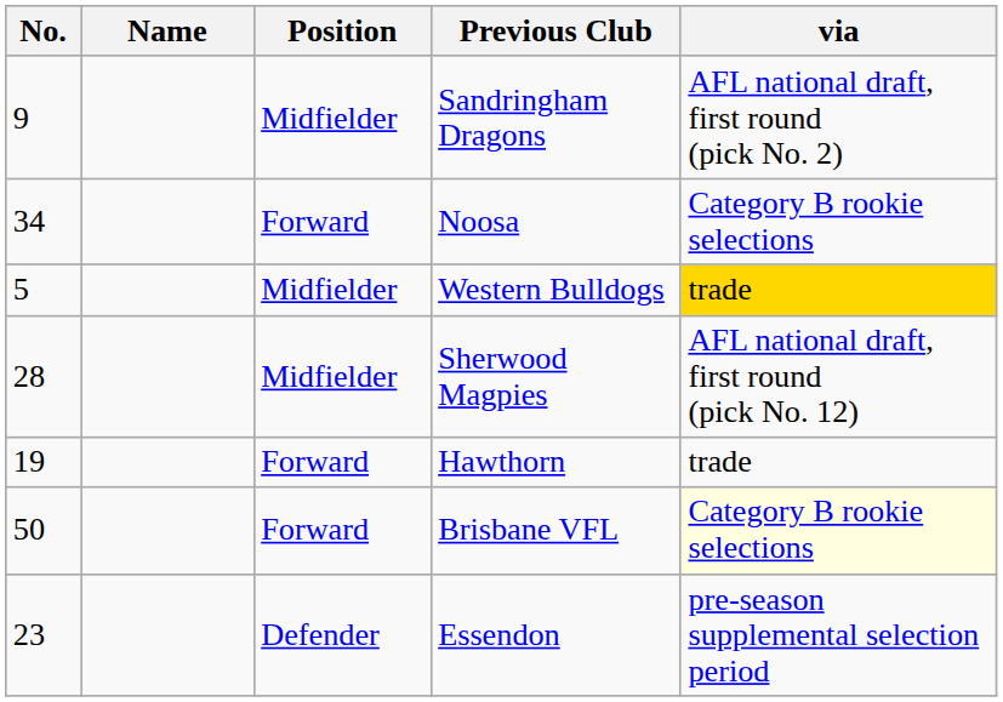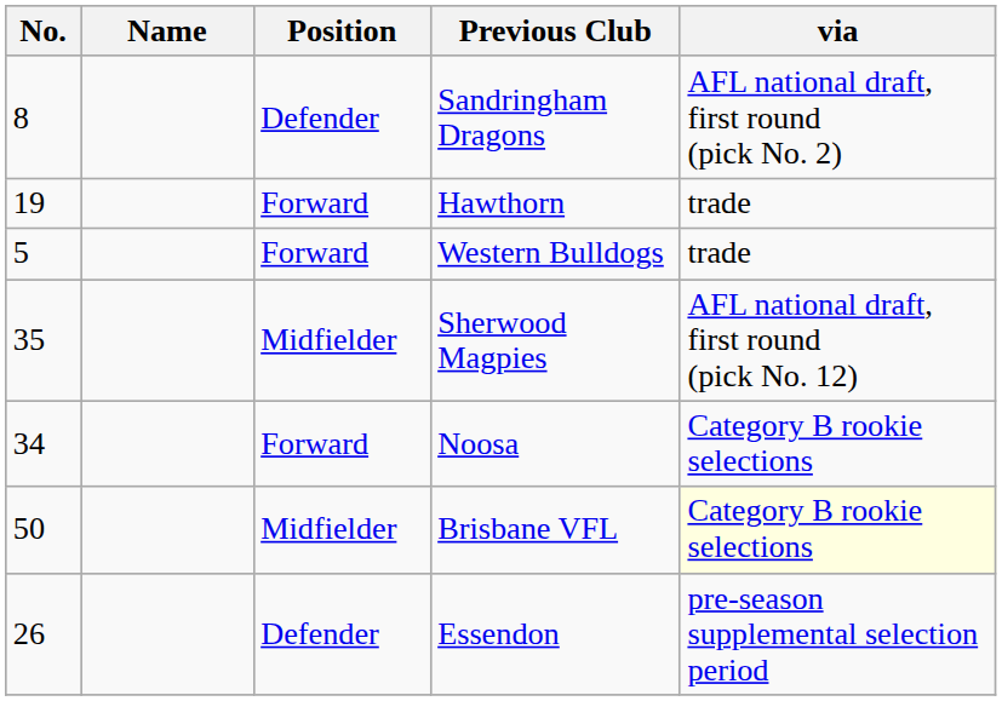Sandringham Dragons | No.: 9 -> 8
Sandringham Dragons | Position: Midfielder -> Defender
rows swapped: Noosa <-> Hawthorn
Western Bulldogs | Position: Midfielder -> Forward
Western Bulldogs | via: gold background -> no background
Sherwood Magpies | No.: 28 -> 35
Brisbane VFL | Position: Forward -> Midfielder
Essendon | No.: 23 -> 26
